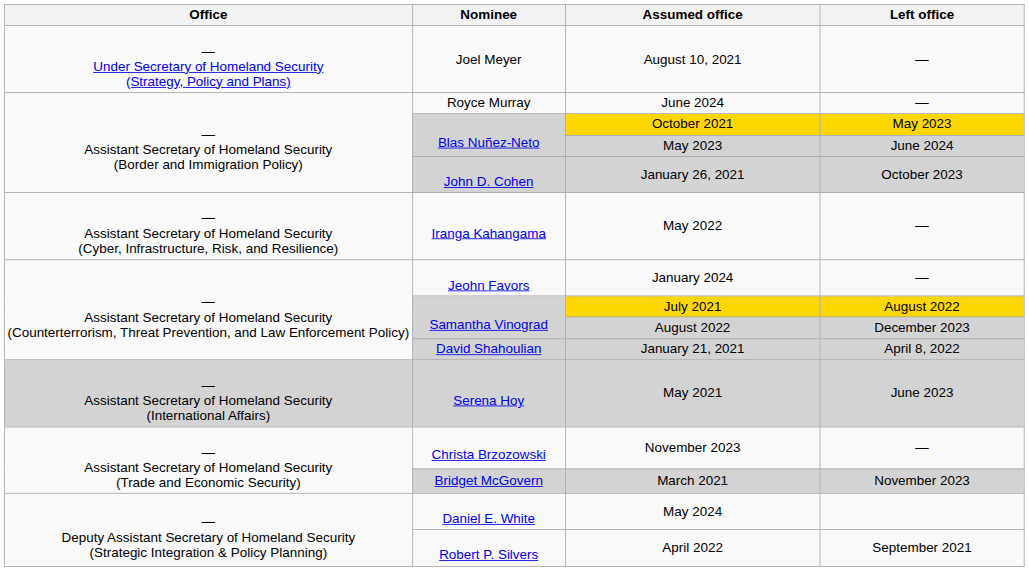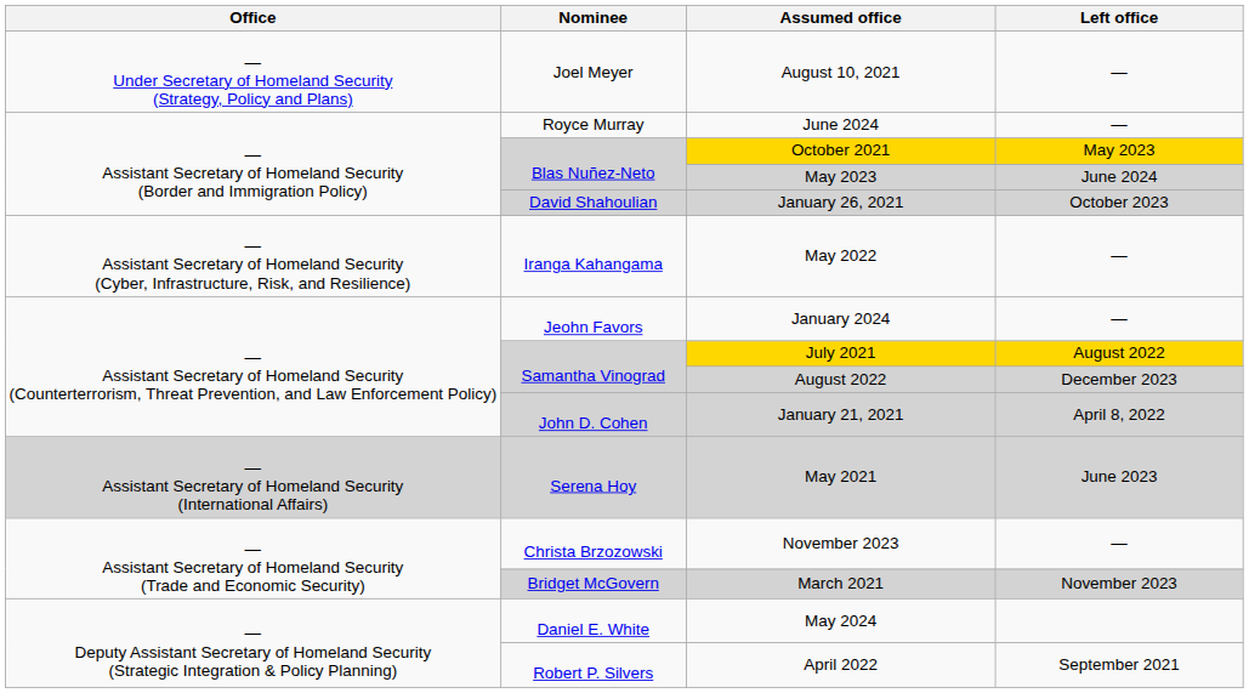January 26, 2021 | Nominee: John D. Cohen -> David Shahoulian
January 21, 2021 | Nominee: David Shahoulian -> John D. Cohen
